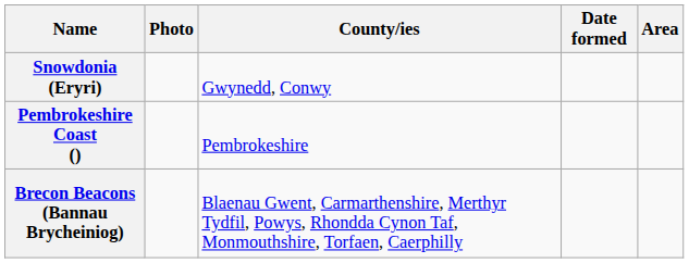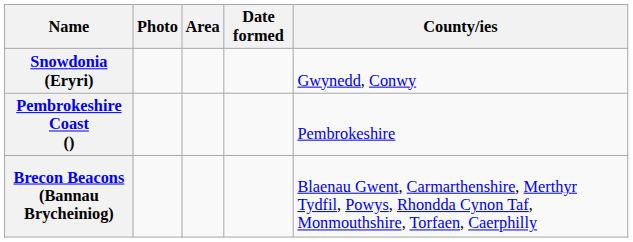columns swapped: County/ies <-> Area
